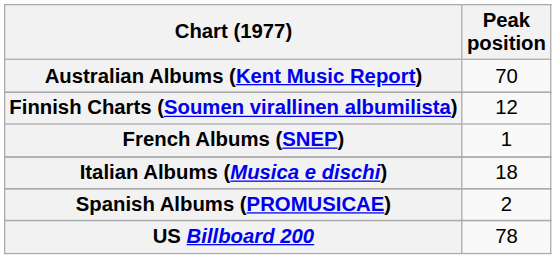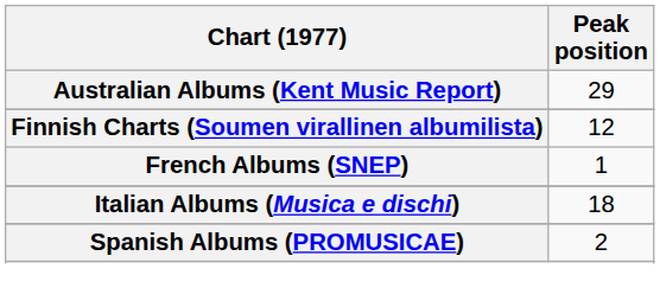Australian Albums (Kent Music Report) | Peak position: 70 -> 29
- row: US Billboard 200 | 78
